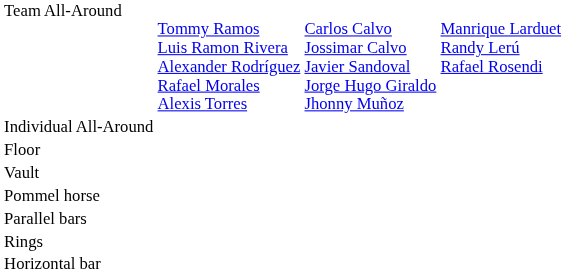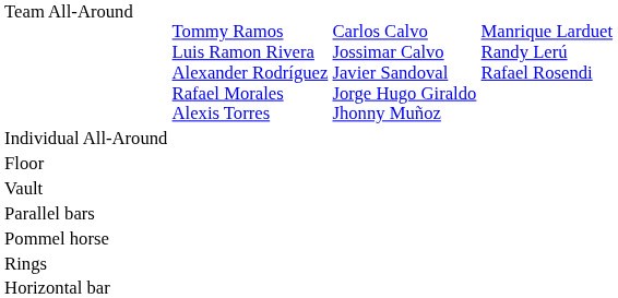rows swapped: Parallel bars <-> Pommel horse
